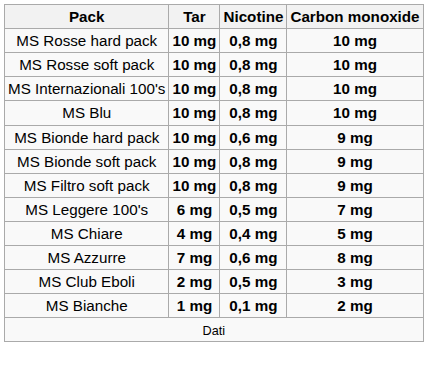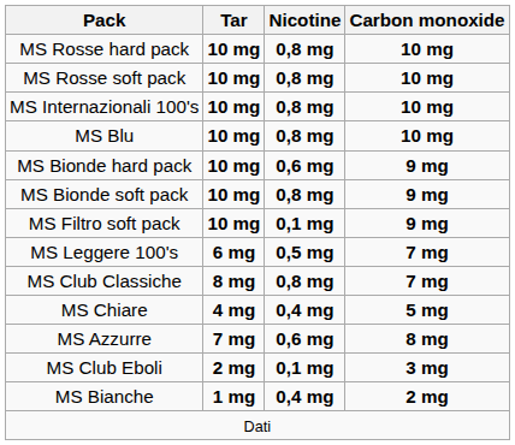MS Filtro soft pack | Nicotine: 0,8 mg -> 0,1 mg
+ row: MS Club Classiche | 8 mg | 0,8 mg | 7 mg
MS Club Eboli | Nicotine: 0,5 mg -> 0,1 mg
MS Bianche | Nicotine: 0,1 mg -> 0,4 mg
